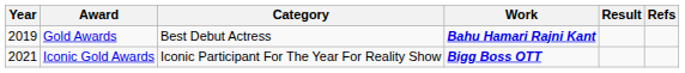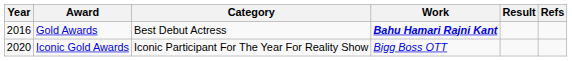Gold Awards | Year: 2019 -> 2016
Iconic Gold Awards | Year: 2021 -> 2020
Iconic Gold Awards | Work: bold -> normal
